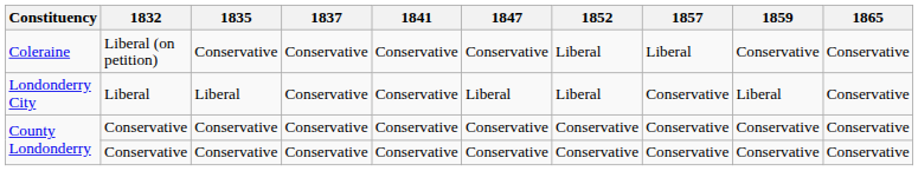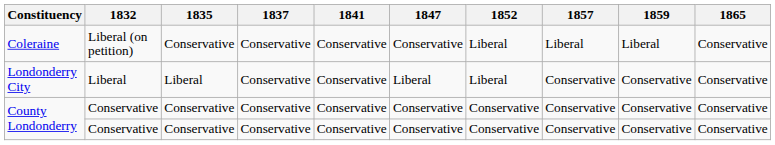Coleraine | 1859: Conservative -> Liberal
Londonderry City | 1859: Liberal -> Conservative
